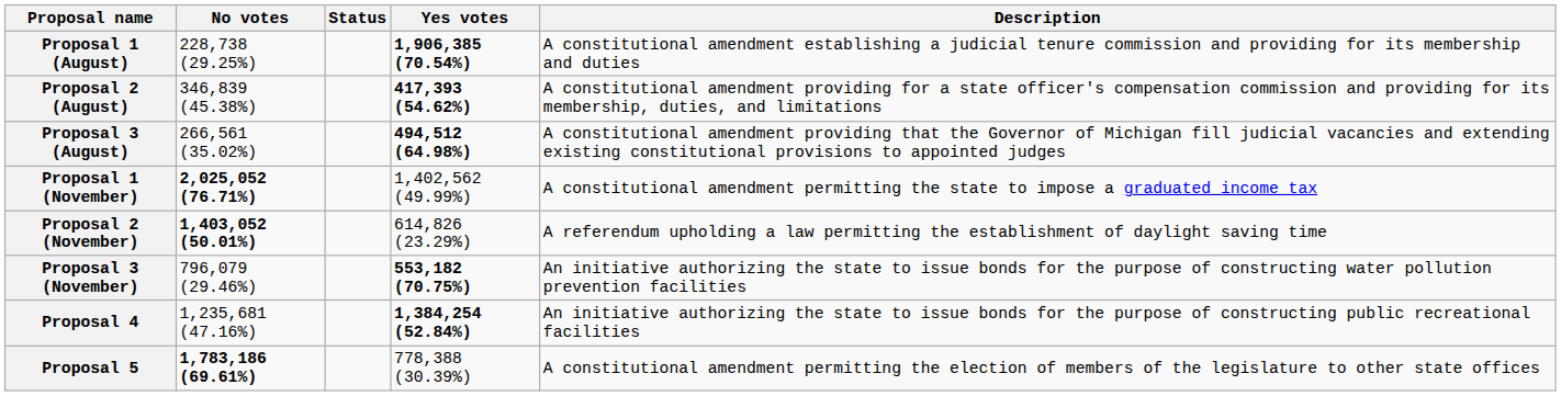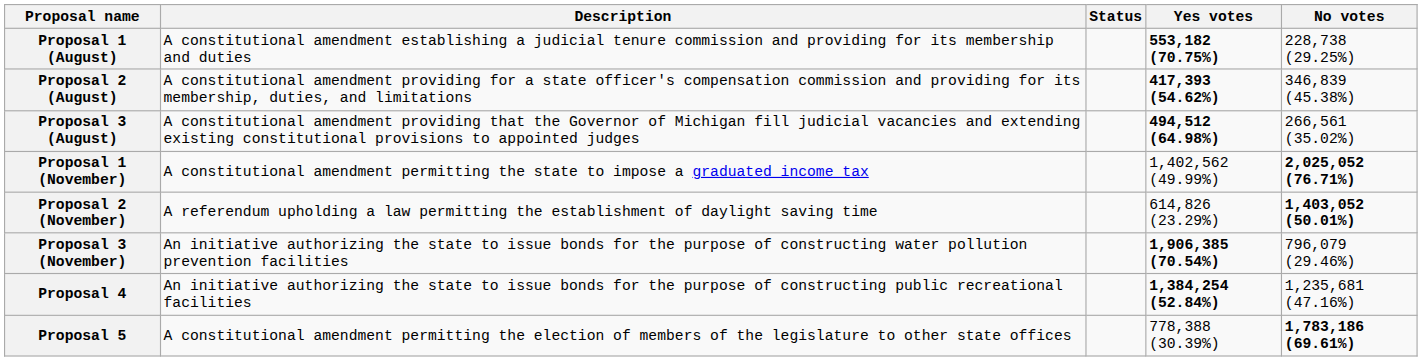columns swapped: Description <-> No votes
Proposal 1 (August) | Yes votes: 1,906,385 (70.54%) -> 553,182 (70.75%)
Proposal 3 (November) | Yes votes: 553,182 (70.75%) -> 1,906,385 (70.54%)
